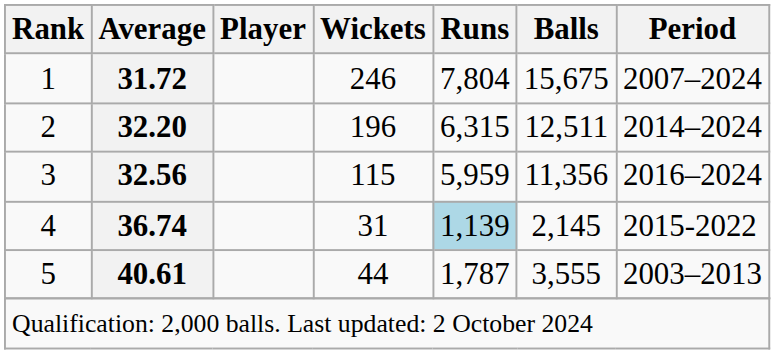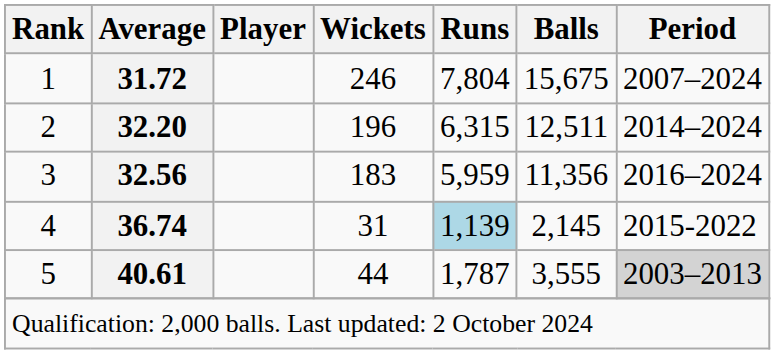3 | Wickets: 115 -> 183
5 | Period: no background -> lightgrey background
